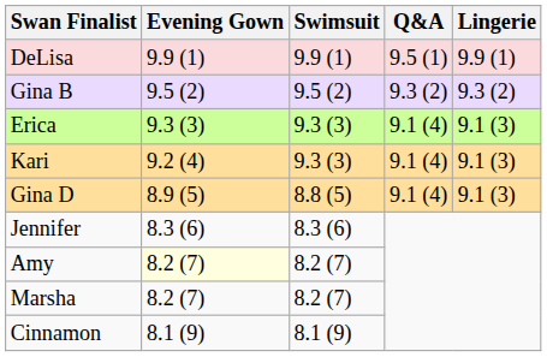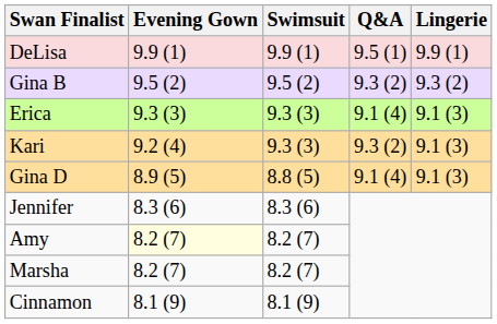Kari | Q&A: 9.1 (4) -> 9.3 (2)
